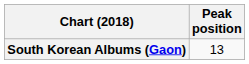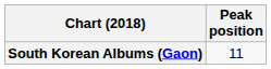South Korean Albums (Gaon) | Peak position: 13 -> 11
